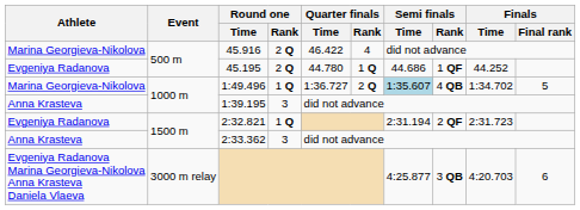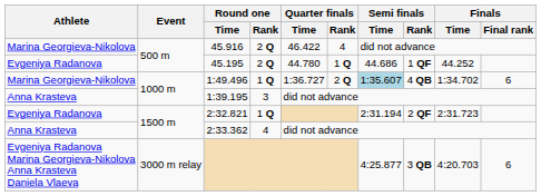1:49.496 | Finals / Final rank: 5 -> 6
2:33.362 | Round one / Rank: 3 -> 4
